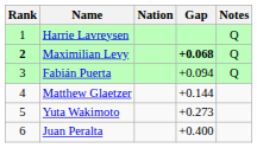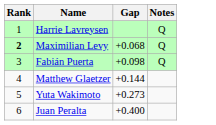- column: Nation
Maximilian Levy | Gap: bold -> normal
Fabián Puerta | Gap: +0.094 -> +0.098
